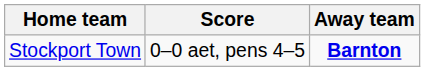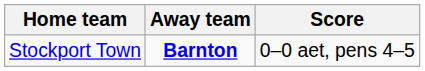columns swapped: Score <-> Away team
